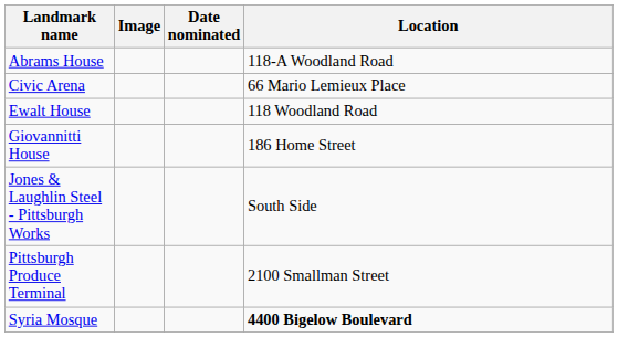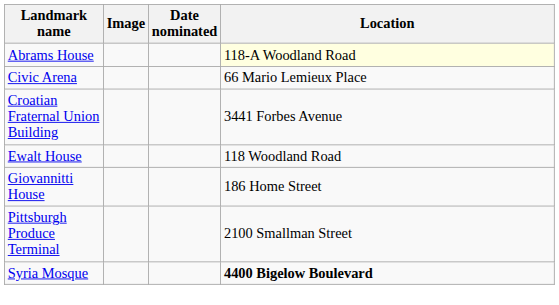Abrams House | Location: no background -> lightyellow background
+ row: Croatian Fraternal Union Building | 3441 Forbes Avenue
- row: Jones & Laughlin Steel - Pittsburgh Works | South Side
